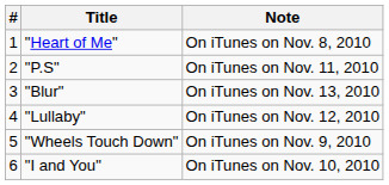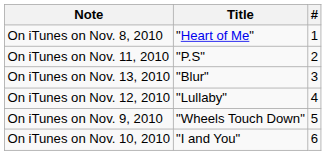columns swapped: # <-> Note
